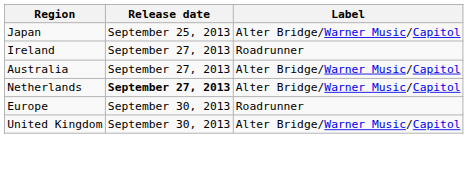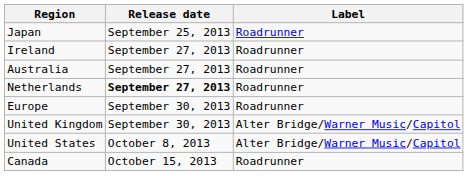Japan | Label: Alter Bridge/Warner Music/Capitol -> Roadrunner
Australia | Label: Alter Bridge/Warner Music/Capitol -> Roadrunner
Netherlands | Label: Alter Bridge/Warner Music/Capitol -> Roadrunner
+ row: United States | October 8, 2013 | Alter Bridge/Warner Music/Capitol
+ row: Canada | October 15, 2013 | Roadrunner
